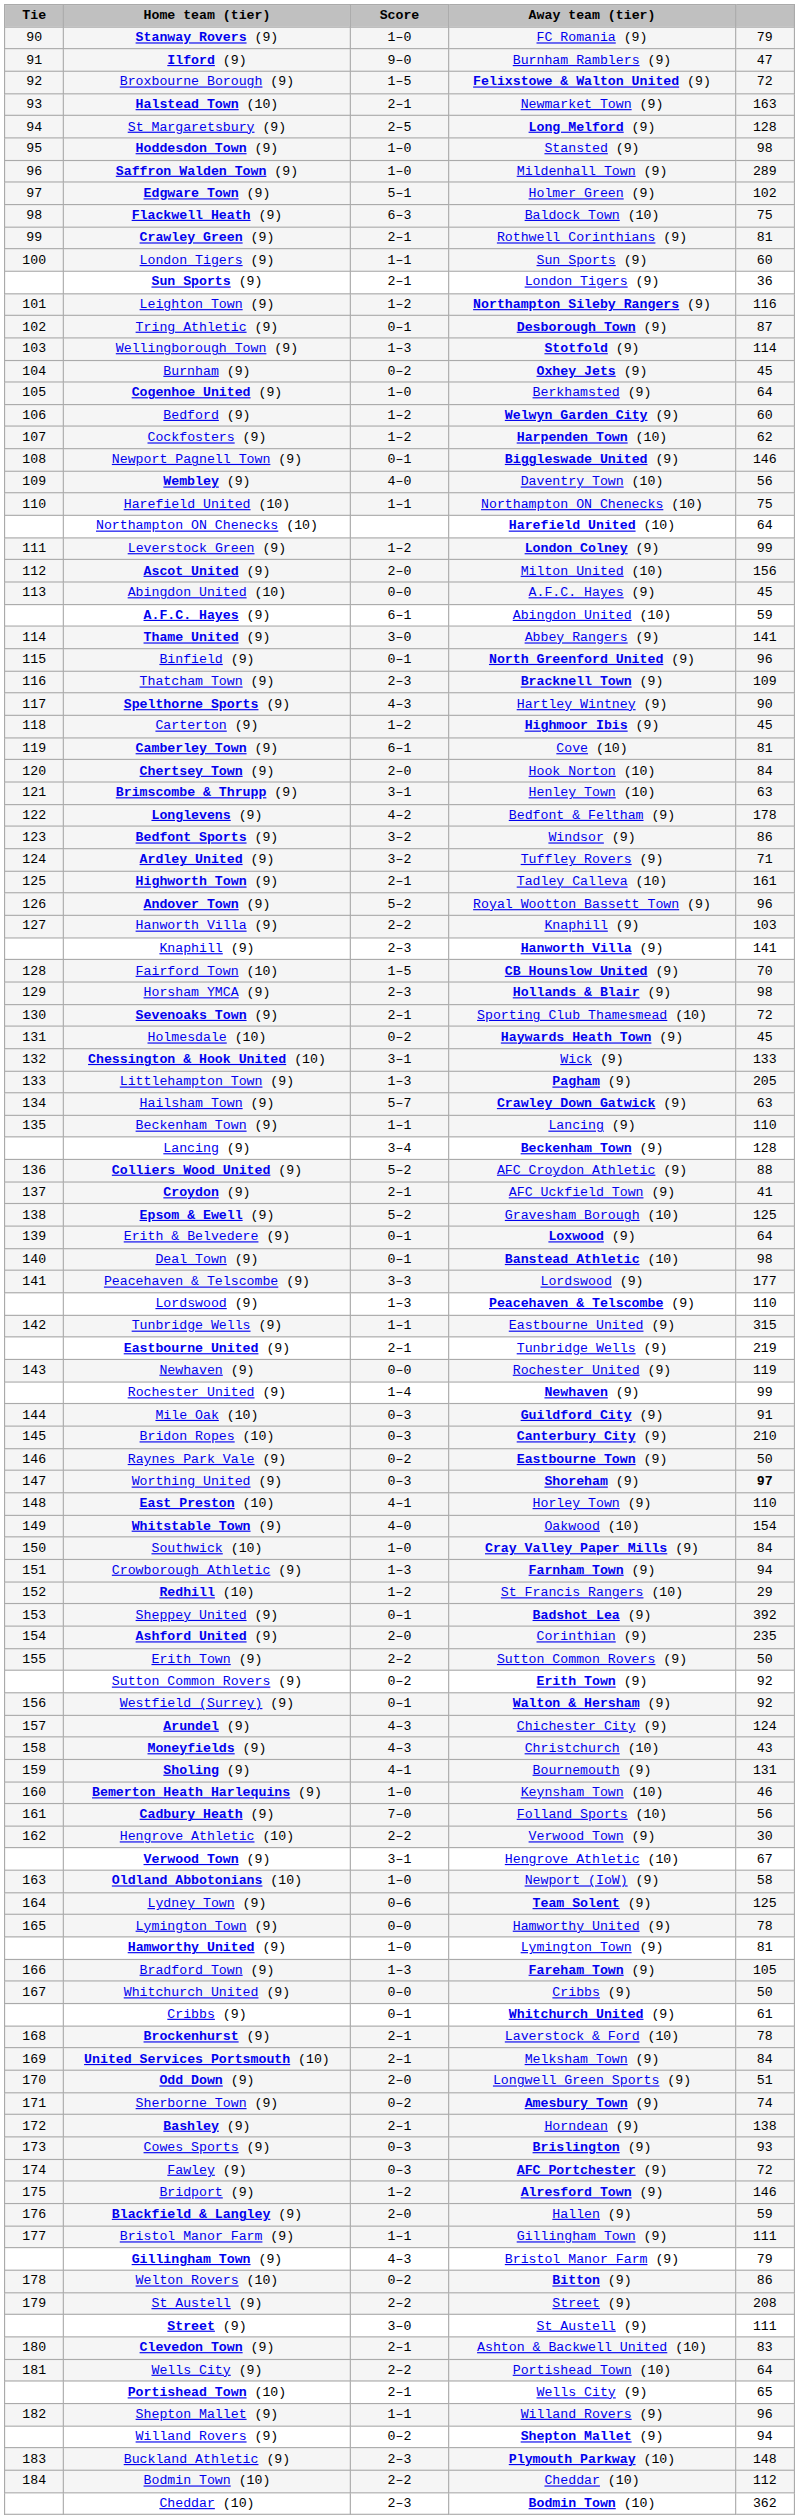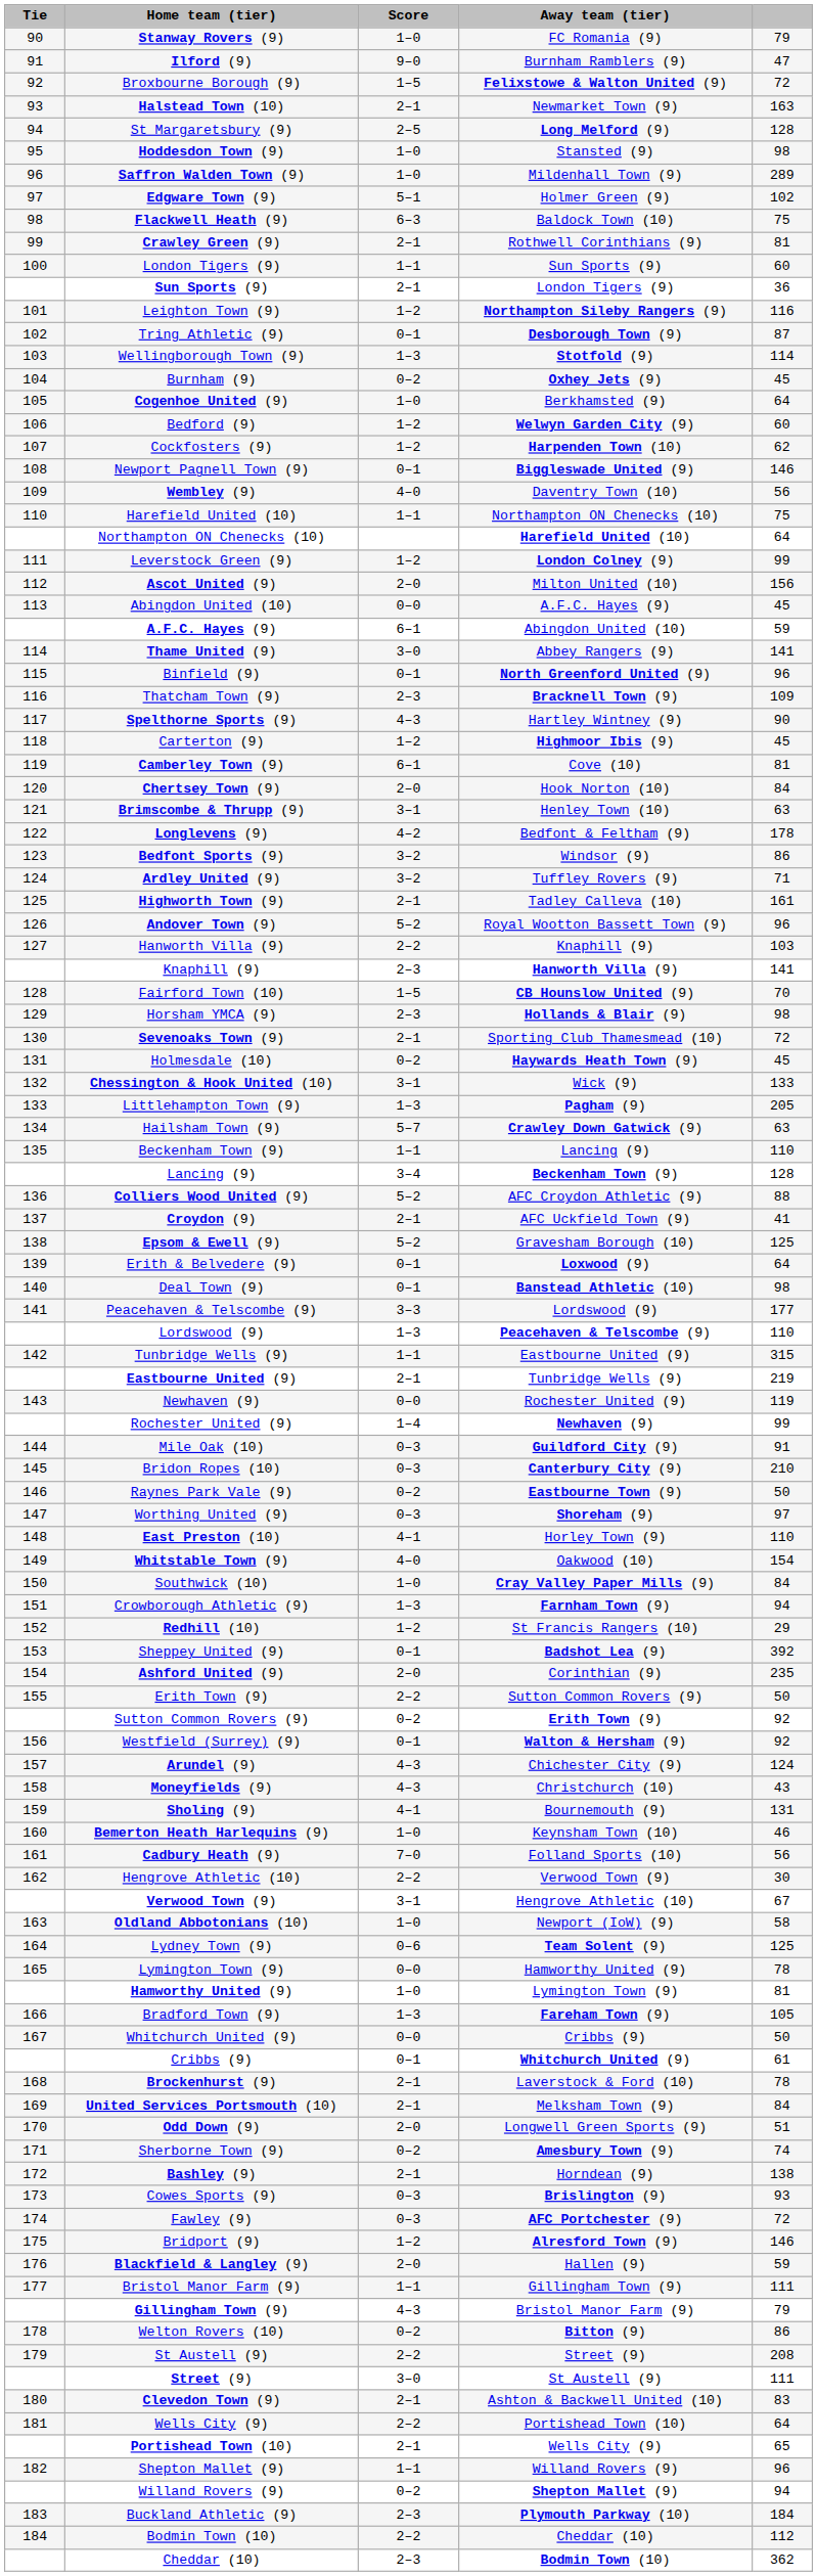Worthing United (9) | column 5: bold -> normal
Buckland Athletic (9) | column 5: 148 -> 184
